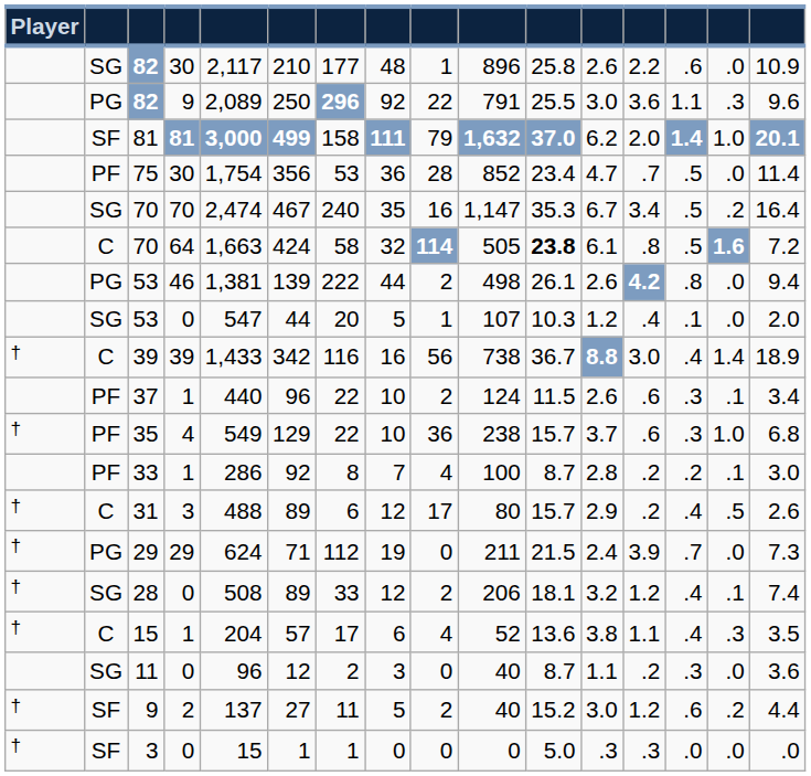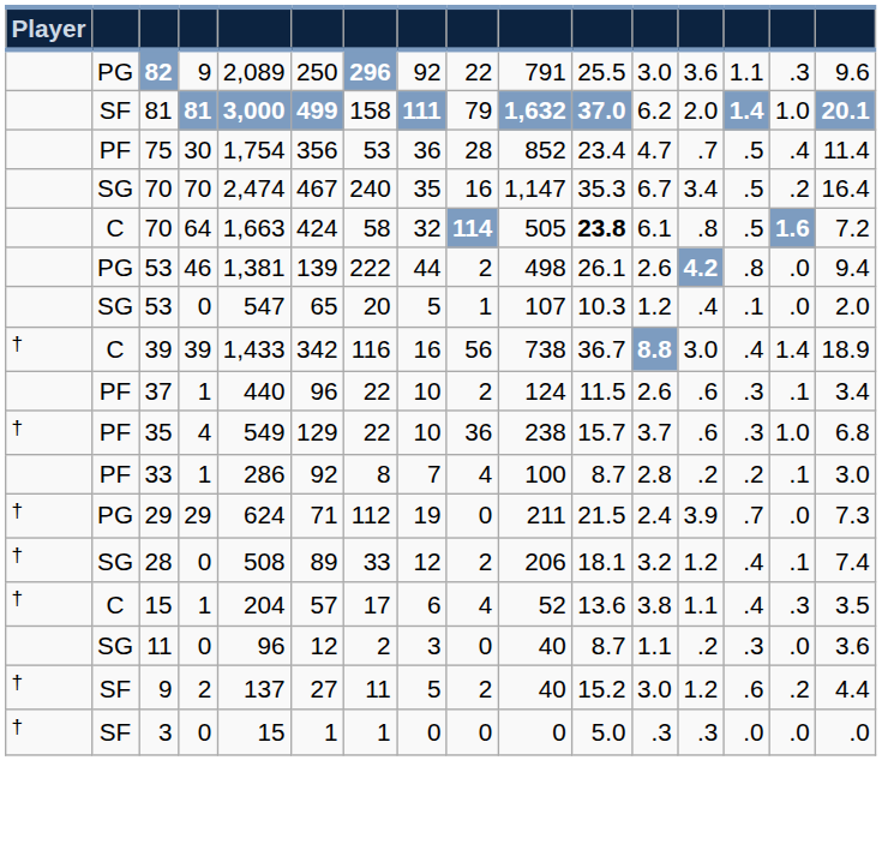- row: SG | 82 | 30 | 2,117 | 210 | 177 | 48 | 1 | 896 | 25.8 | 2.6 | 2.2 | .6 | .0 | 10.9
75 | column 15: .0 -> .4
53 / 0 | column 6: 44 -> 65
- row: † | C | 31 | 3 | 488 | 89 | 6 | 12 | 17 | 80 | 15.7 | 2.9 | .2 | .4 | .5 | 2.6
